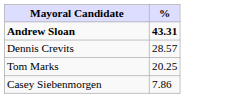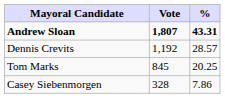+ column: Vote | 1,807 | 1,192 | 845 | 328
